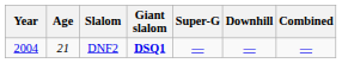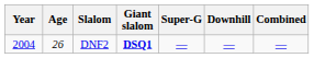DNF2 | Age: 21 -> 26
